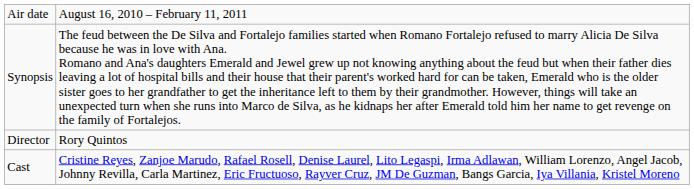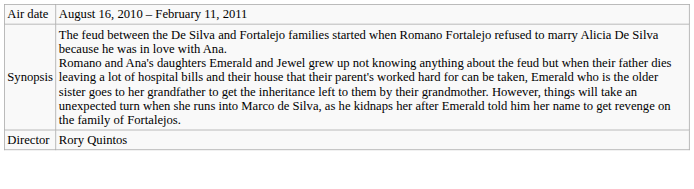- row: Cast | Cristine Reyes, Zanjoe Marudo, Rafael Rosell, Denise Laurel, Lito Legaspi, Irma Adlawan, William Lorenzo, Angel Jacob, Johnny Revilla, Carla Martinez, Eric Fructuoso, Rayver Cruz, JM De Guzman, Bangs Garcia, Iya Villania, Kristel Moreno
